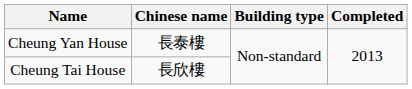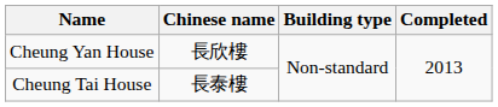Cheung Yan House | Chinese name: 長泰樓 -> 長欣樓
Cheung Tai House | Chinese name: 長欣樓 -> 長泰樓
